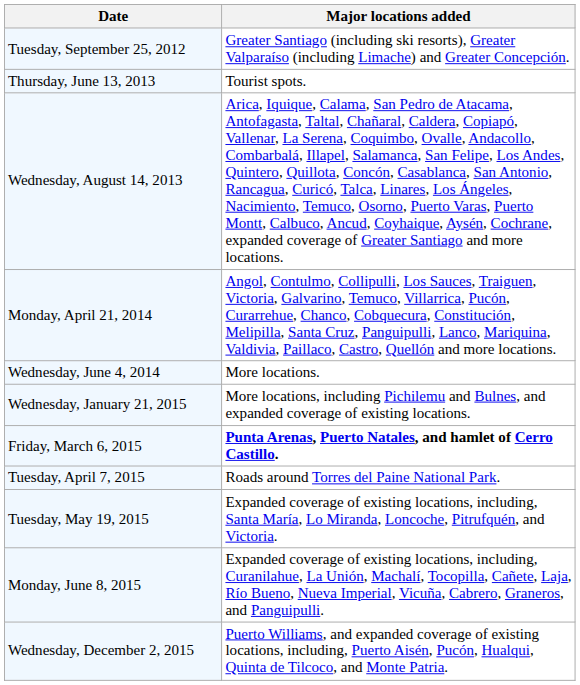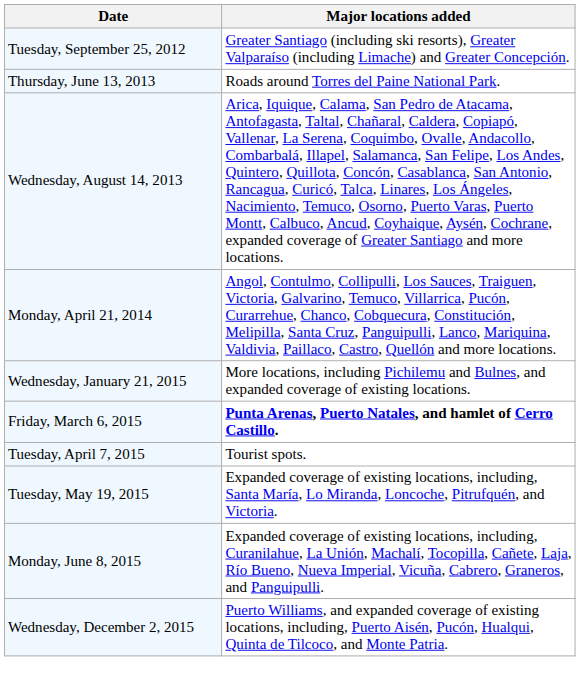Thursday, June 13, 2013 | Major locations added: Tourist spots. -> Roads around Torres del Paine National Park.
- row: Wednesday, June 4, 2014 | More locations.
Tuesday, April 7, 2015 | Major locations added: Roads around Torres del Paine National Park. -> Tourist spots.
